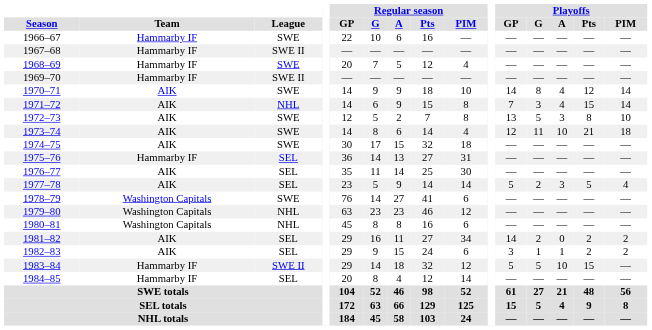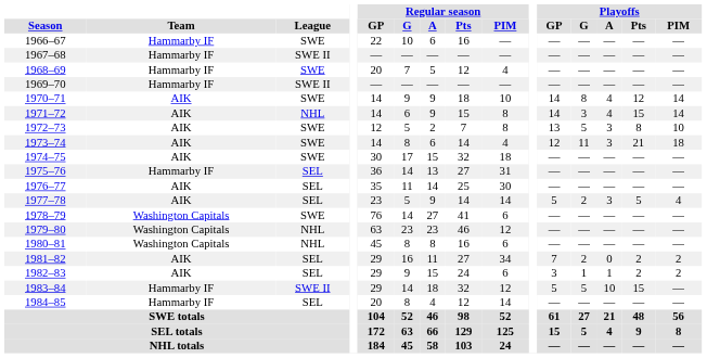1971–72 | Playoffs / GP: 7 -> 14
1973–74 | Playoffs / A: 10 -> 3
1981–82 | Playoffs / GP: 14 -> 7
